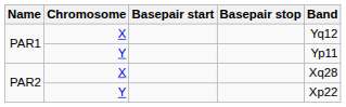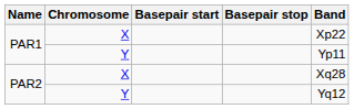PAR1 / X | Band: Yq12 -> Xp22
PAR2 / Y | Band: Xp22 -> Yq12
